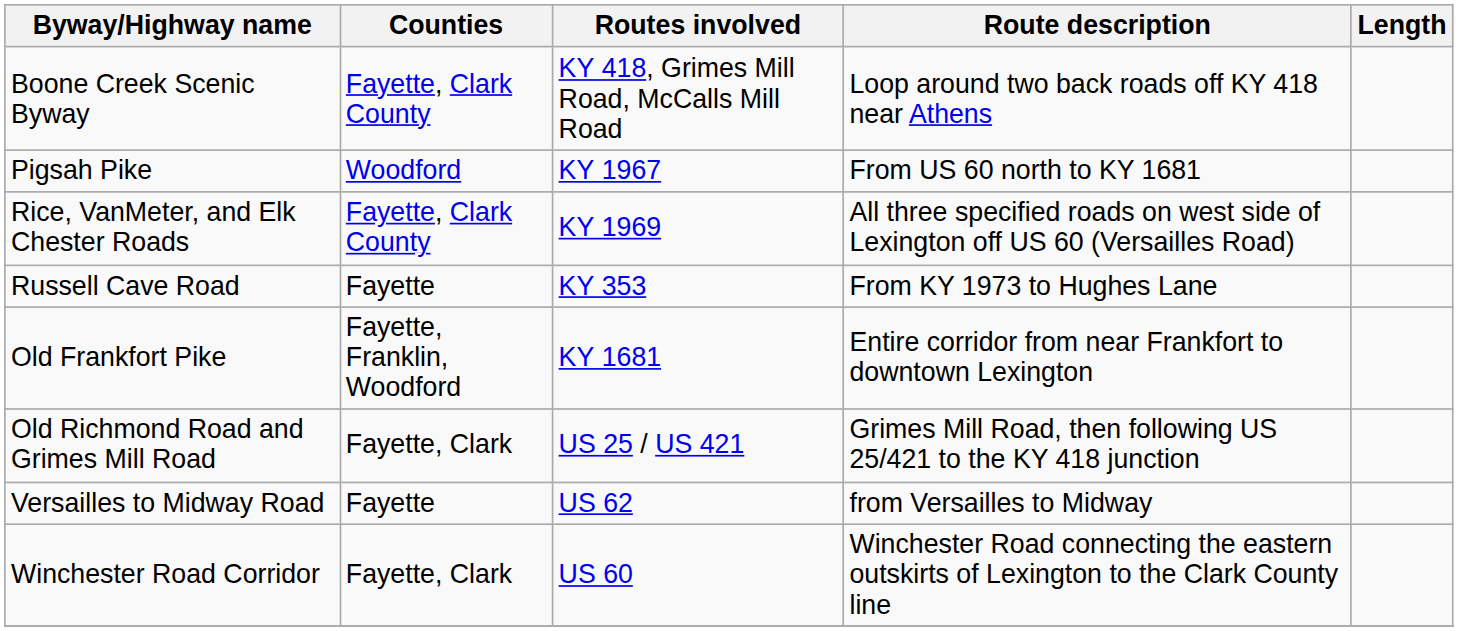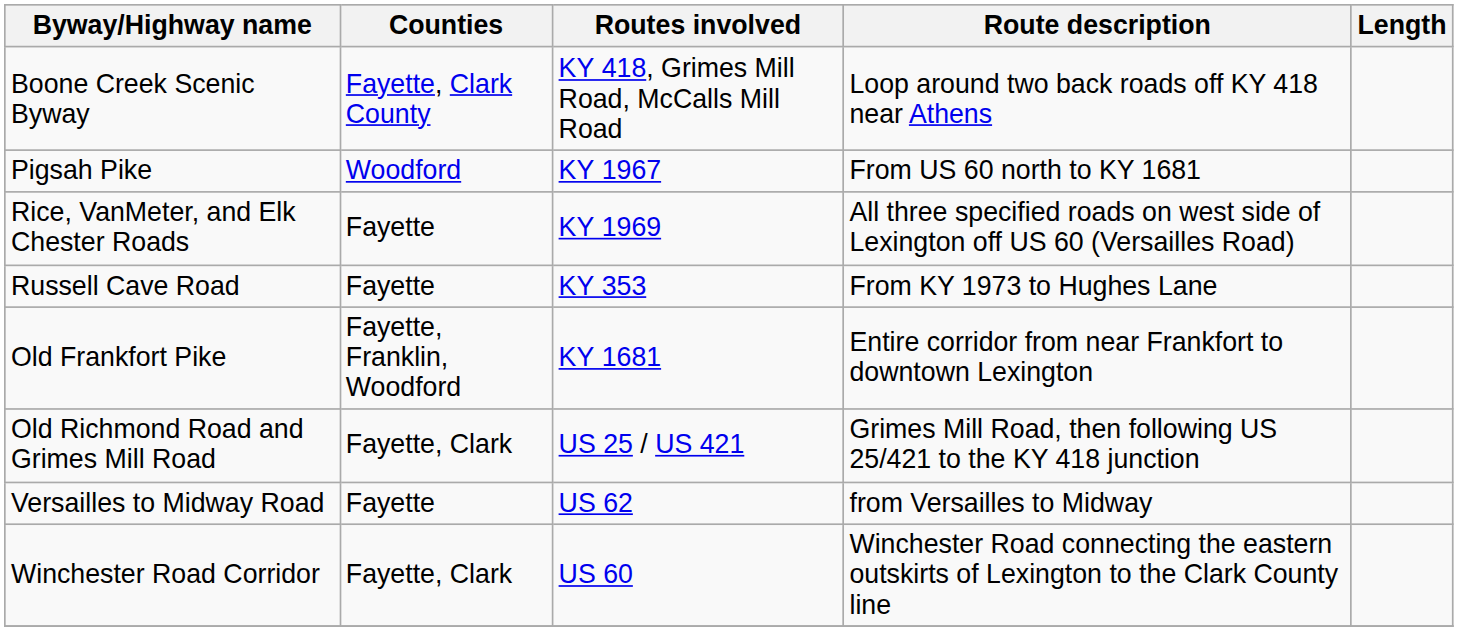Rice, VanMeter, and Elk Chester Roads | Counties: Fayette, Clark County -> Fayette
